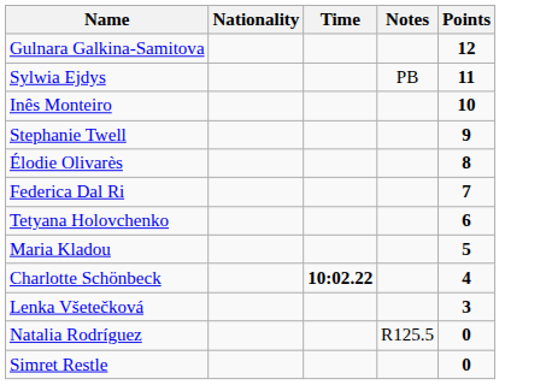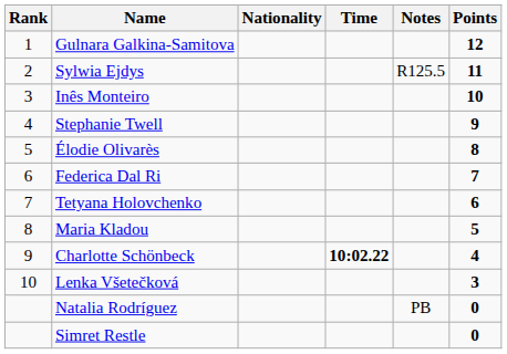+ column: Rank | 1 | 2 | 3 | 4 | 5 | 6 | 7 | 8 | 9 | 10
Sylwia Ejdys | Notes: PB -> R125.5
Natalia Rodríguez | Notes: R125.5 -> PB
